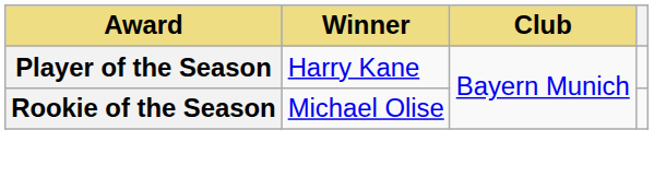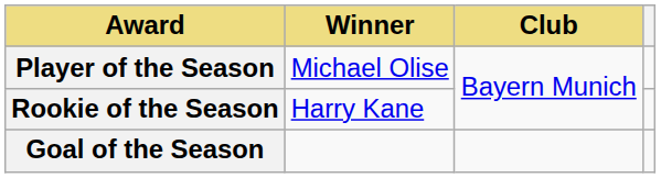Player of the Season | Winner: Harry Kane -> Michael Olise
Rookie of the Season | Winner: Michael Olise -> Harry Kane
+ row: Goal of the Season
